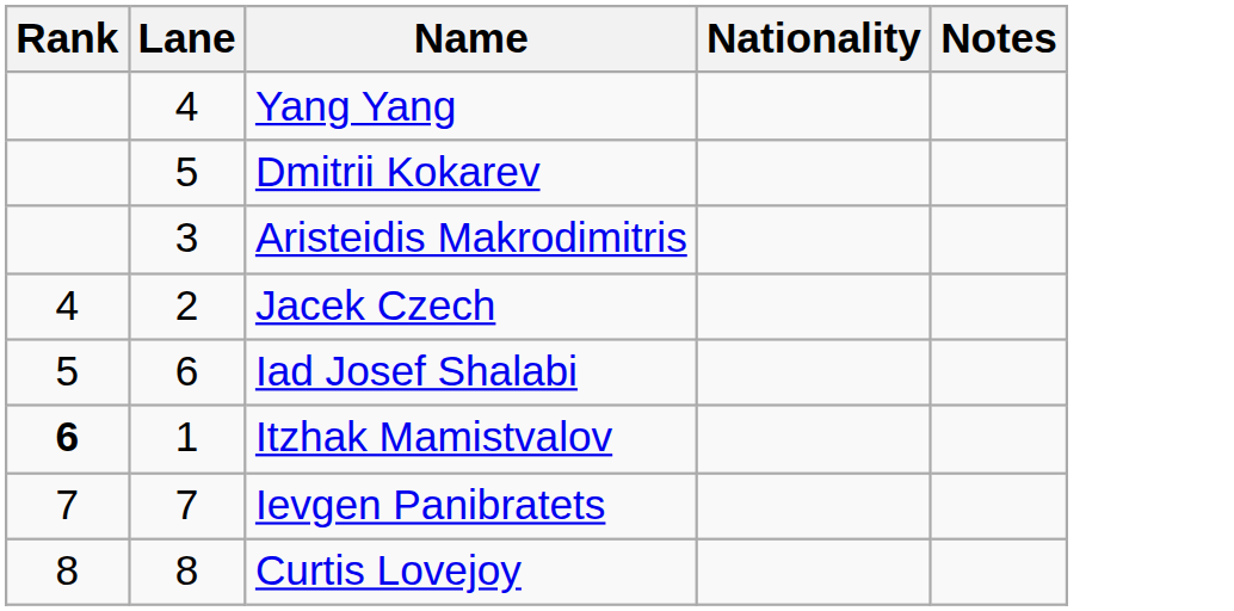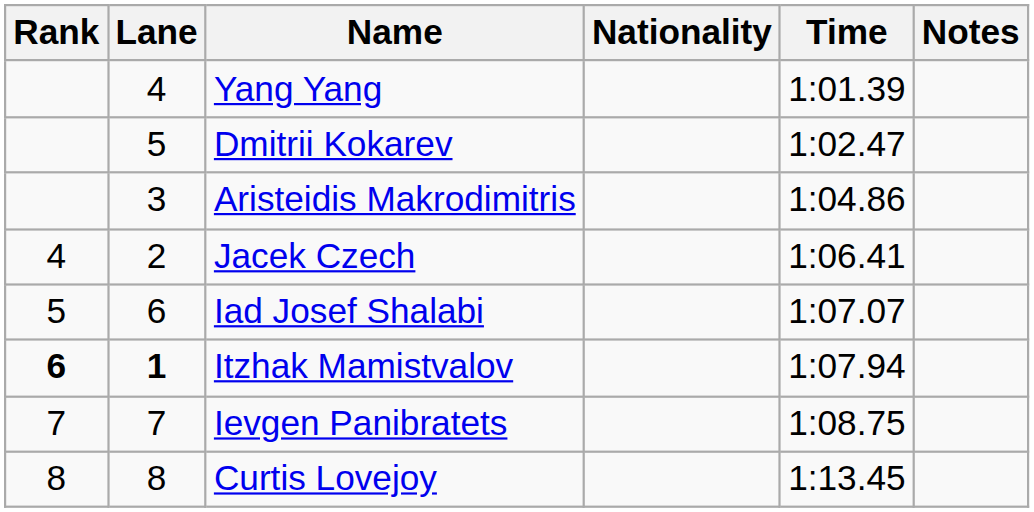+ column: Time | 1:01.39 | 1:02.47 | 1:04.86 | 1:06.41 | 1:07.07 | 1:07.94 | 1:08.75 | 1:13.45
Itzhak Mamistvalov | Lane: normal -> bold
